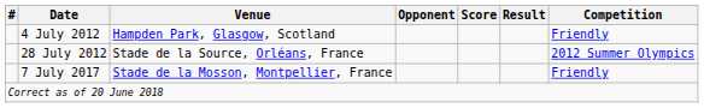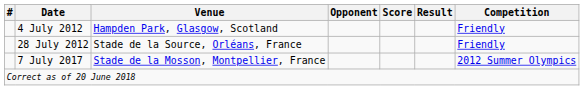28 July 2012 | Competition: 2012 Summer Olympics -> Friendly
7 July 2017 | Competition: Friendly -> 2012 Summer Olympics
